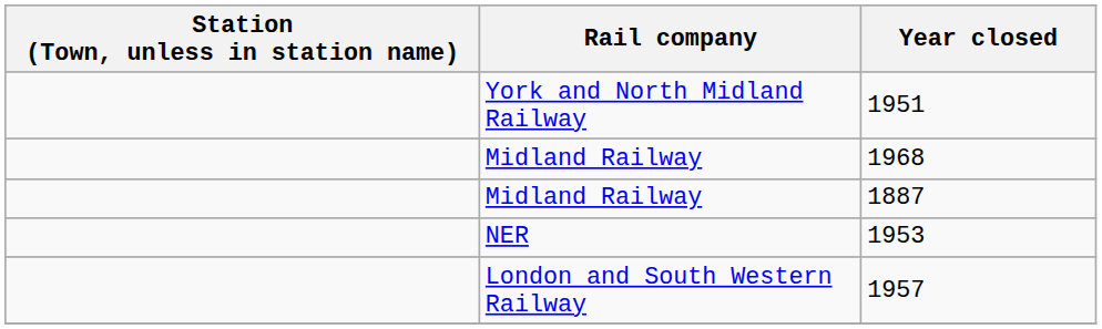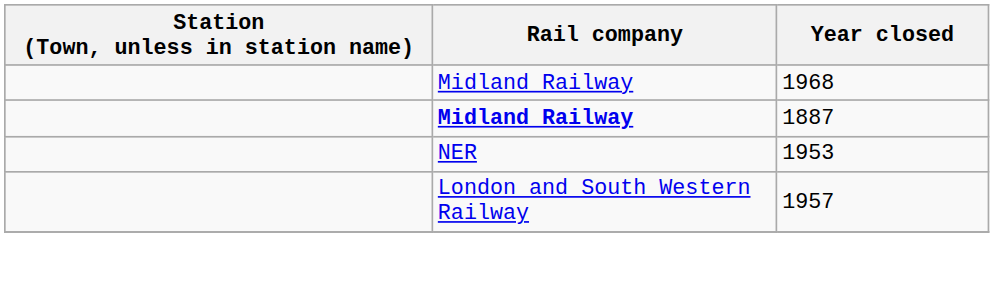- row: York and North Midland Railway | 1951
1887 | Rail company: normal -> bold
